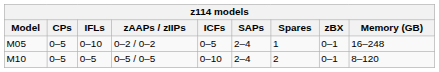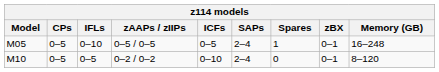M05 | zAAPs / zIIPs: 0–2 / 0–2 -> 0–5 / 0–5
M10 | zAAPs / zIIPs: 0–5 / 0–5 -> 0–2 / 0–2
M10 | Spares: 2 -> 0
